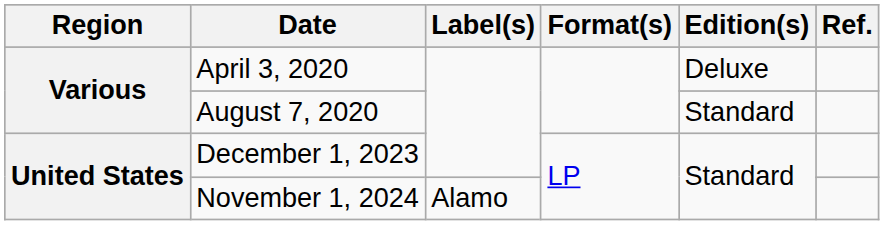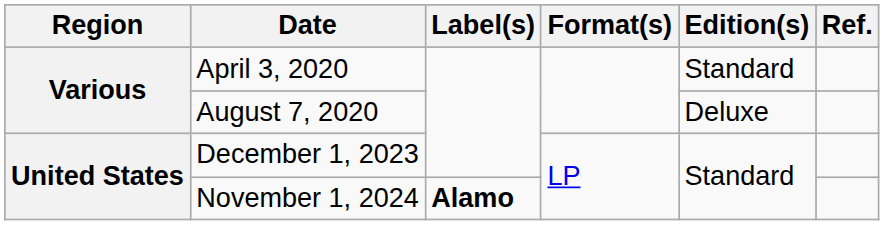April 3, 2020 | Edition(s): Deluxe -> Standard
August 7, 2020 | Edition(s): Standard -> Deluxe
November 1, 2024 | Label(s): normal -> bold
